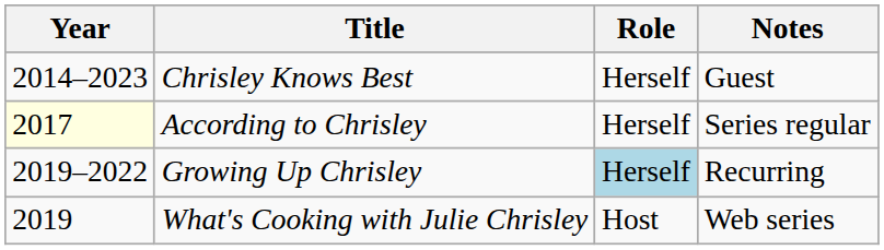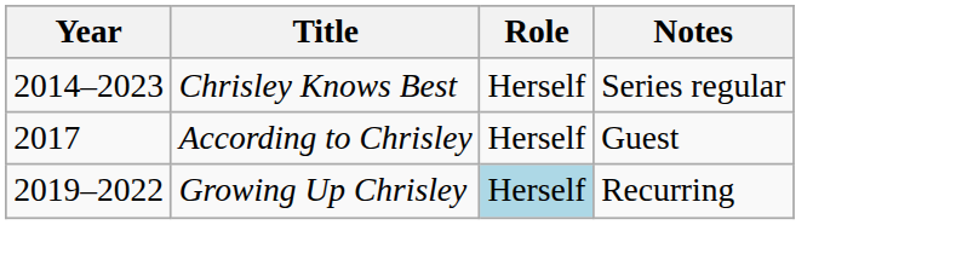Chrisley Knows Best | Notes: Guest -> Series regular
According to Chrisley | Year: lightyellow background -> no background
According to Chrisley | Notes: Series regular -> Guest
- row: 2019 | What's Cooking with Julie Chrisley | Host | Web series
